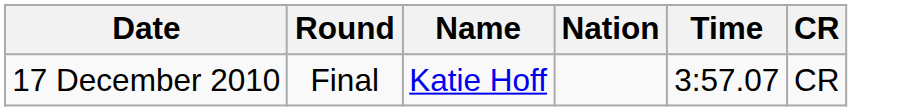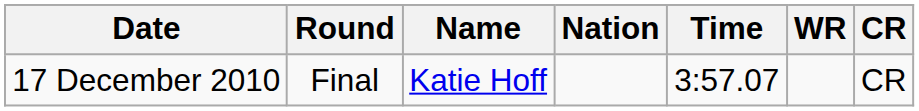+ column: WR
